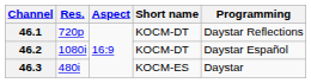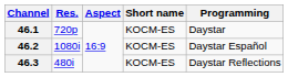46.1 | Short name: KOCM-DT -> KOCM-ES
46.1 | Programming: Daystar Reflections -> Daystar
46.2 | Short name: KOCM-DT -> KOCM-ES
46.3 | Programming: Daystar -> Daystar Reflections
